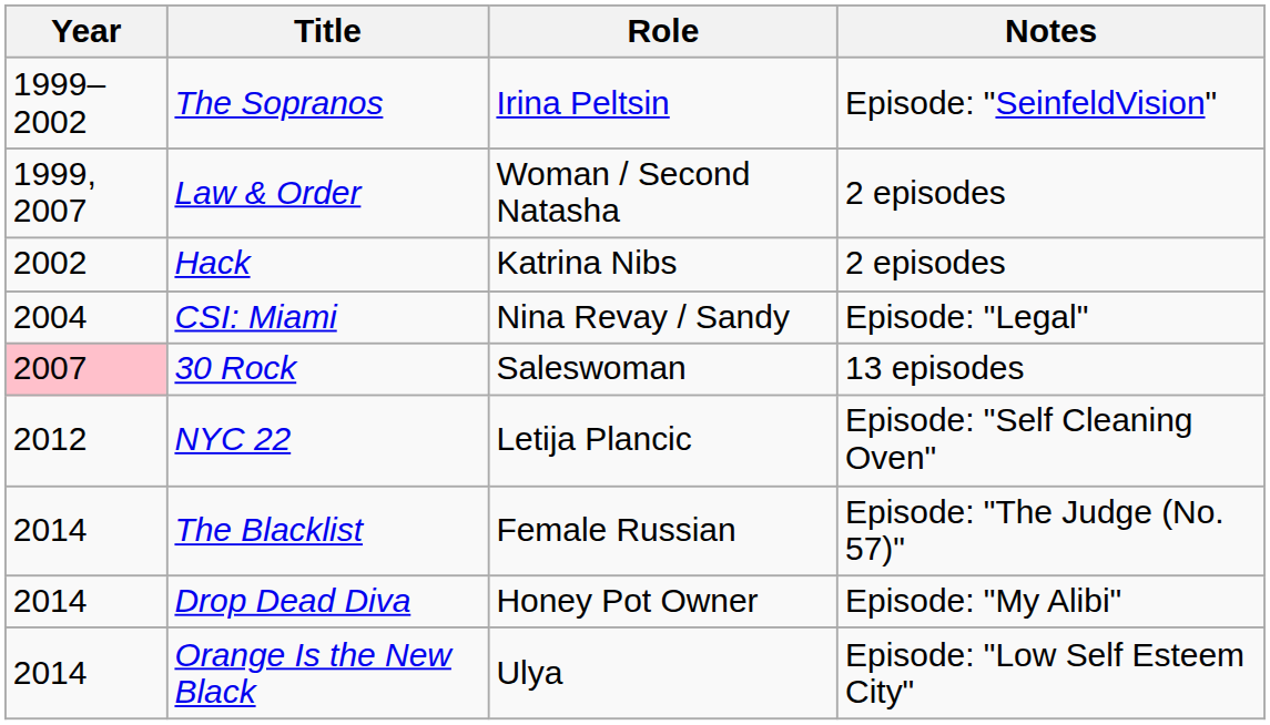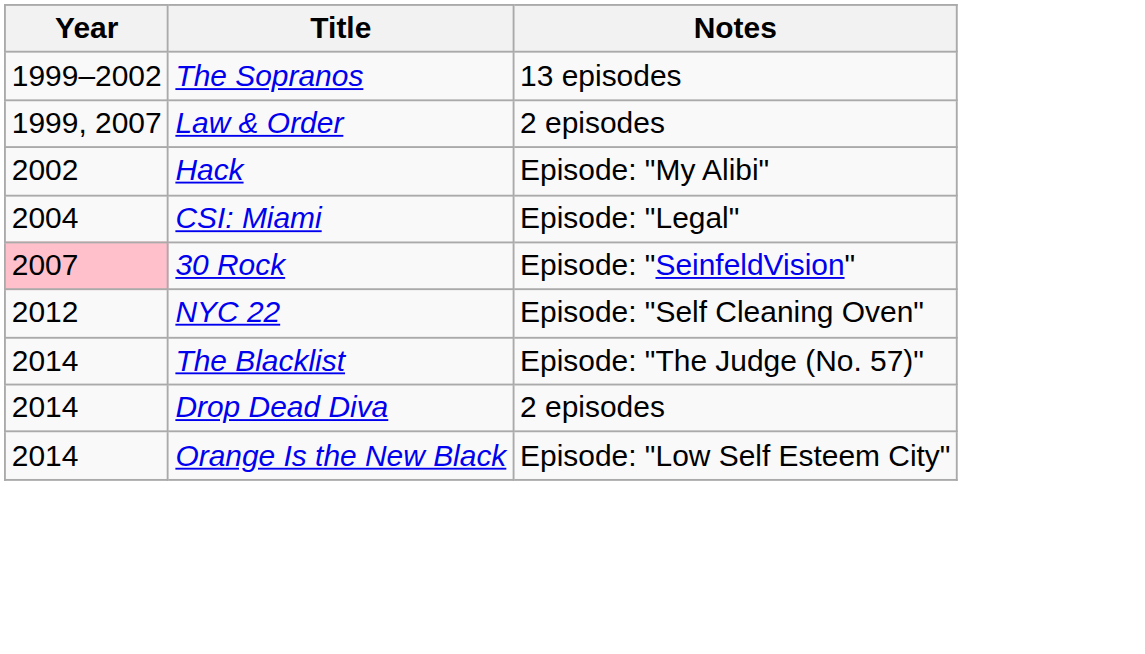- column: Role | Irina Peltsin | Woman / Second Natasha | Katrina Nibs | Nina Revay / Sandy | Saleswoman | Letija Plancic | Female Russian | Honey Pot Owner | Ulya
The Sopranos | Notes: Episode: "SeinfeldVision" -> 13 episodes
Hack | Notes: 2 episodes -> Episode: "My Alibi"
30 Rock | Notes: 13 episodes -> Episode: "SeinfeldVision"
Drop Dead Diva | Notes: Episode: "My Alibi" -> 2 episodes
